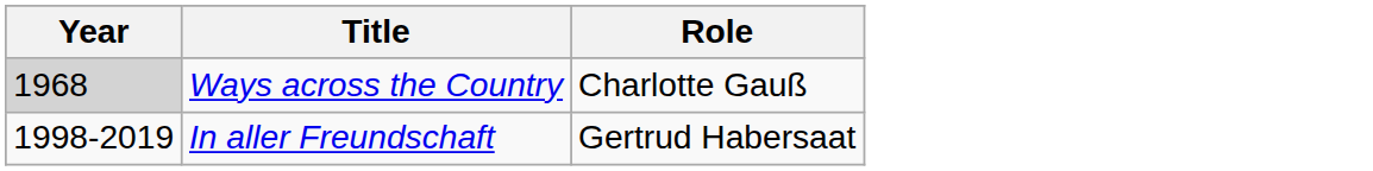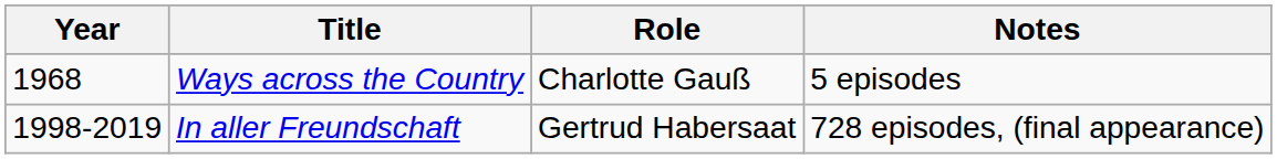+ column: Notes | 5 episodes | 728 episodes, (final appearance)
Ways across the Country | Year: lightgrey background -> no background
